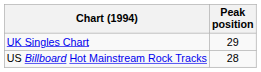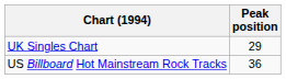US Billboard Hot Mainstream Rock Tracks | Peak position: 28 -> 36
